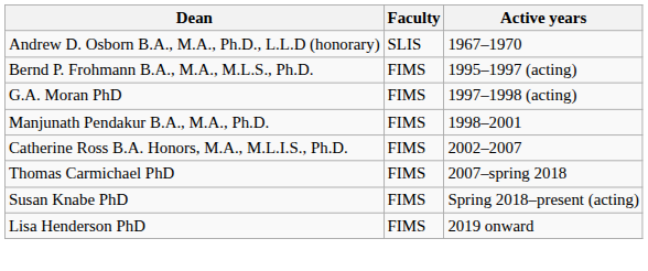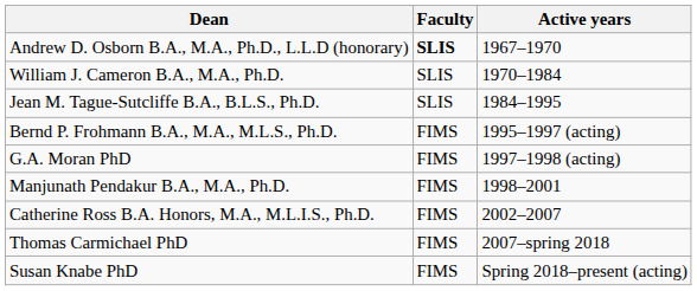Andrew D. Osborn B.A., M.A., Ph.D., L.L.D (honorary) | Faculty: normal -> bold
+ row: William J. Cameron B.A., M.A., Ph.D. | SLIS | 1970–1984
+ row: Jean M. Tague-Sutcliffe B.A., B.L.S., Ph.D. | SLIS | 1984–1995
- row: Lisa Henderson PhD | FIMS | 2019 onward
